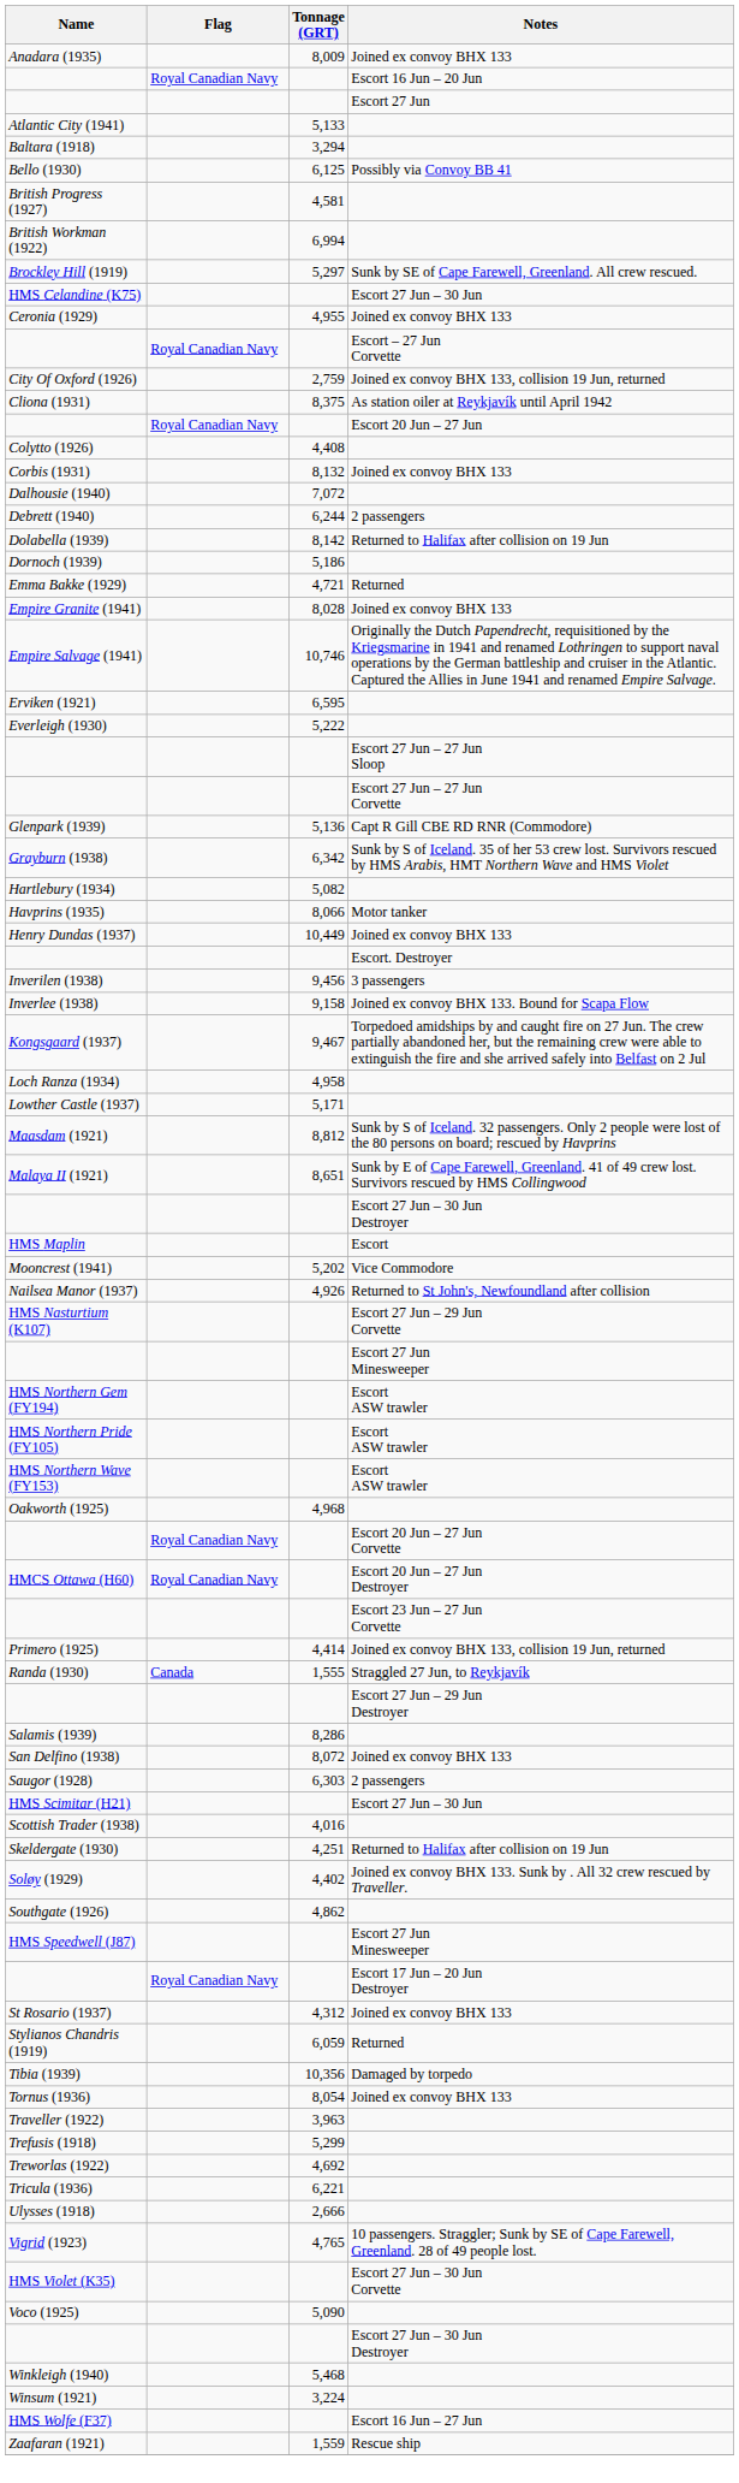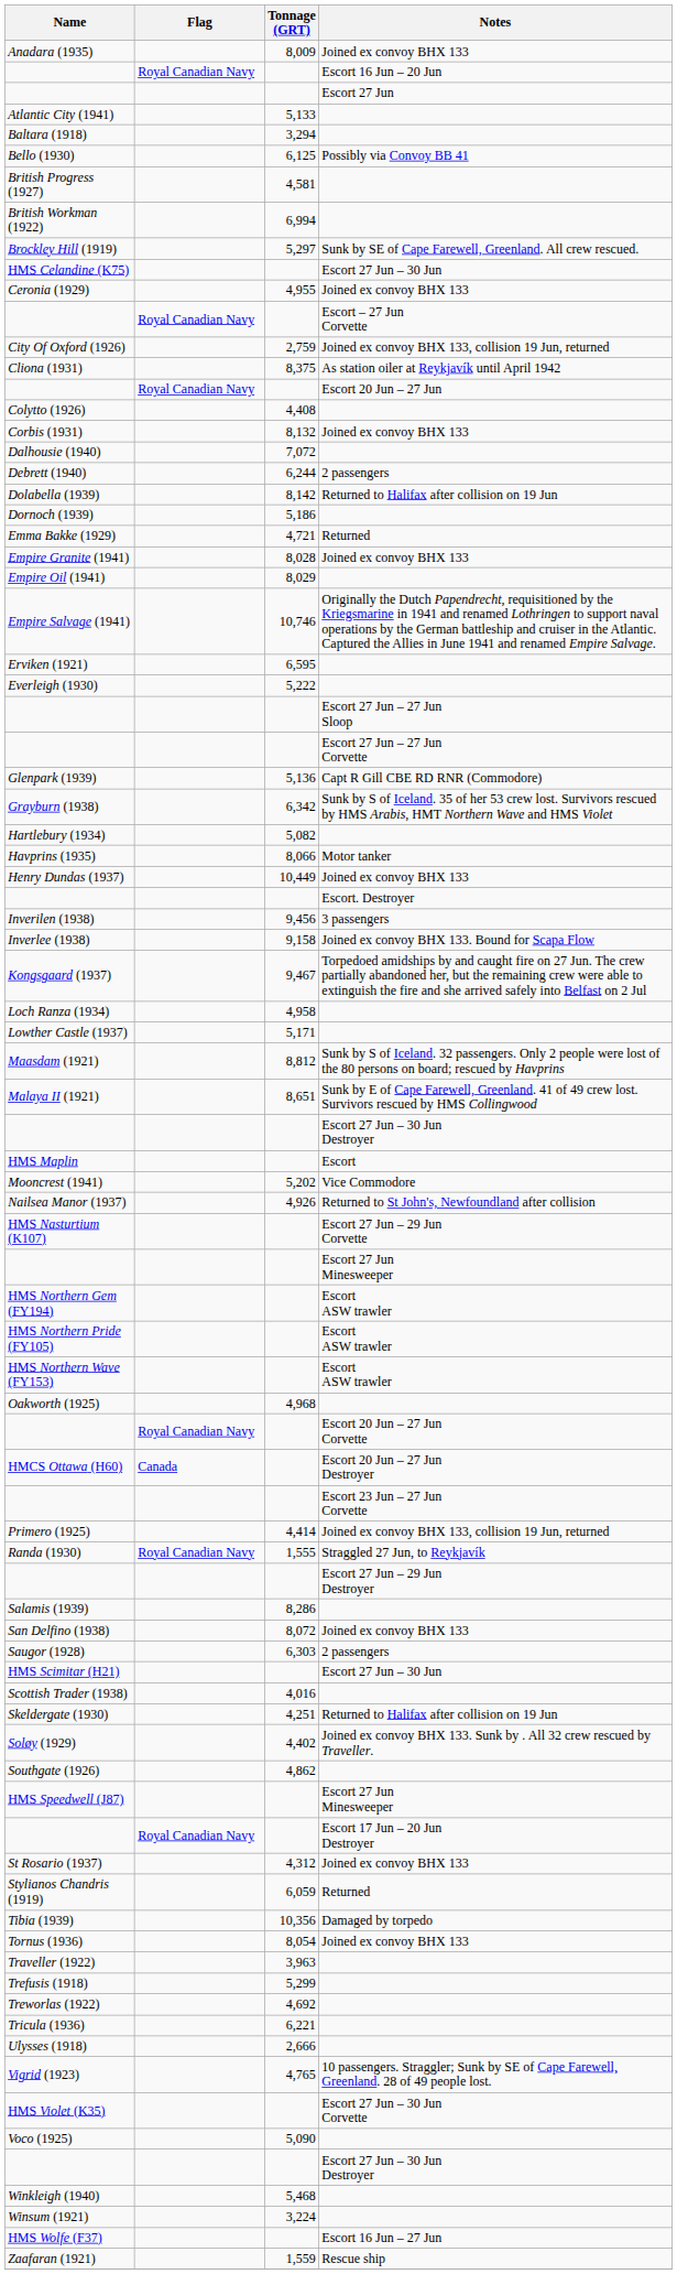+ row: Empire Oil (1941) | 8,029
HMCS Ottawa (H60) | Flag: Royal Canadian Navy -> Canada
Randa (1930) | Flag: Canada -> Royal Canadian Navy
